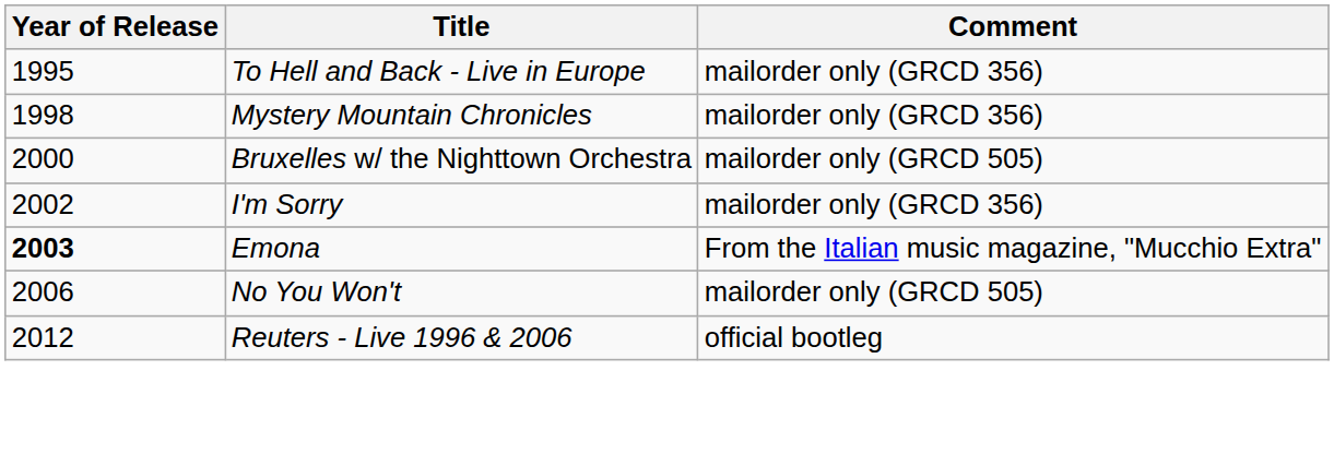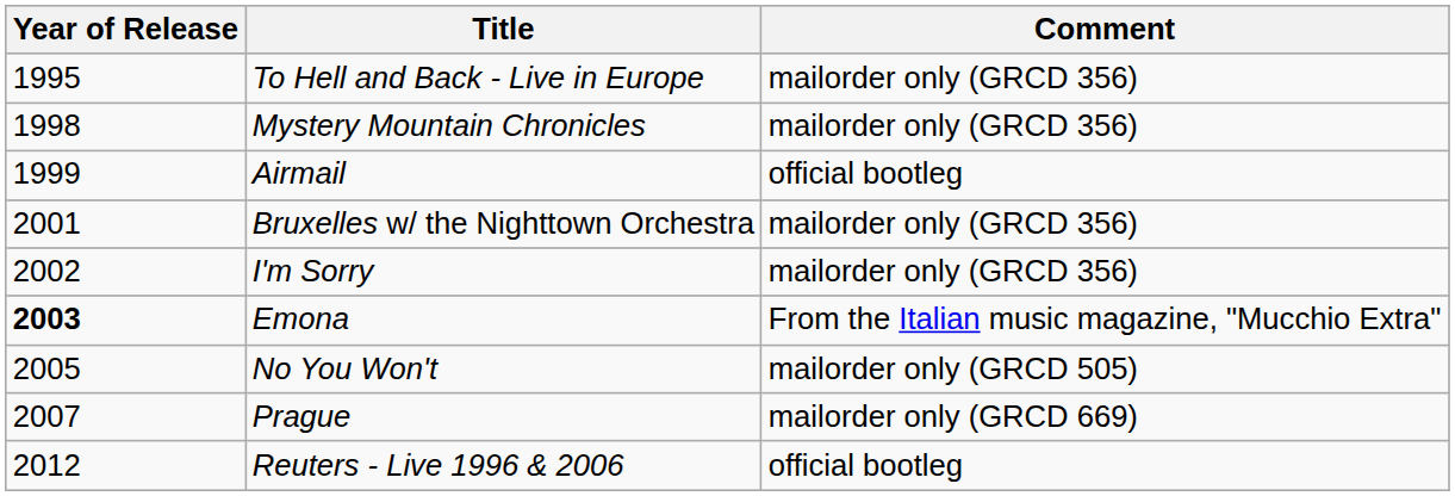+ row: 1999 | Airmail | official bootleg
Bruxelles w/ the Nighttown Orchestra | Year of Release: 2000 -> 2001
Bruxelles w/ the Nighttown Orchestra | Comment: mailorder only (GRCD 505) -> mailorder only (GRCD 356)
No You Won't | Year of Release: 2006 -> 2005
+ row: 2007 | Prague | mailorder only (GRCD 669)
